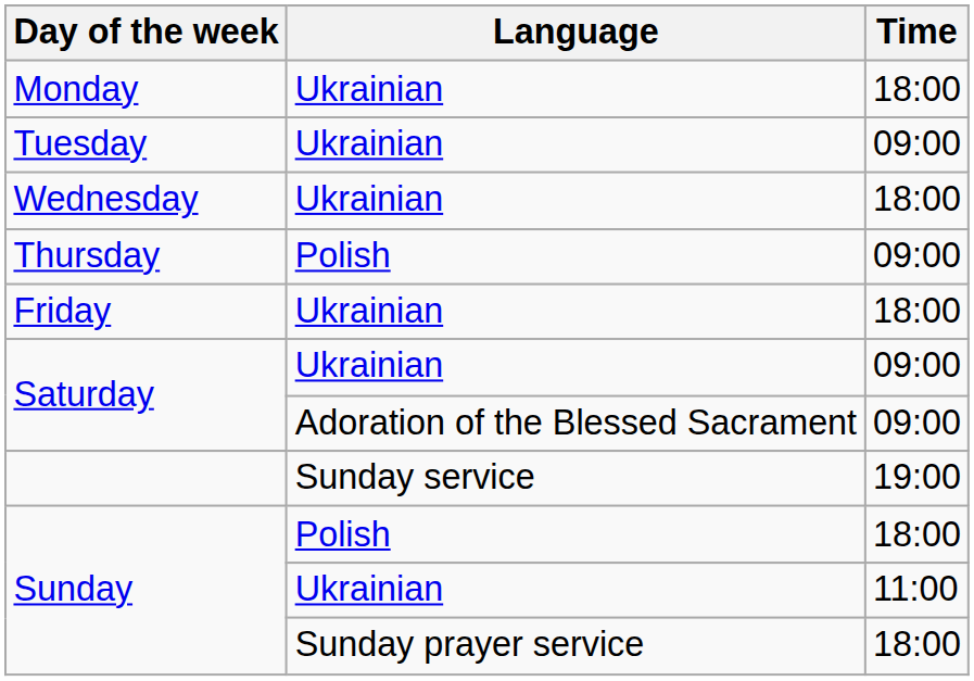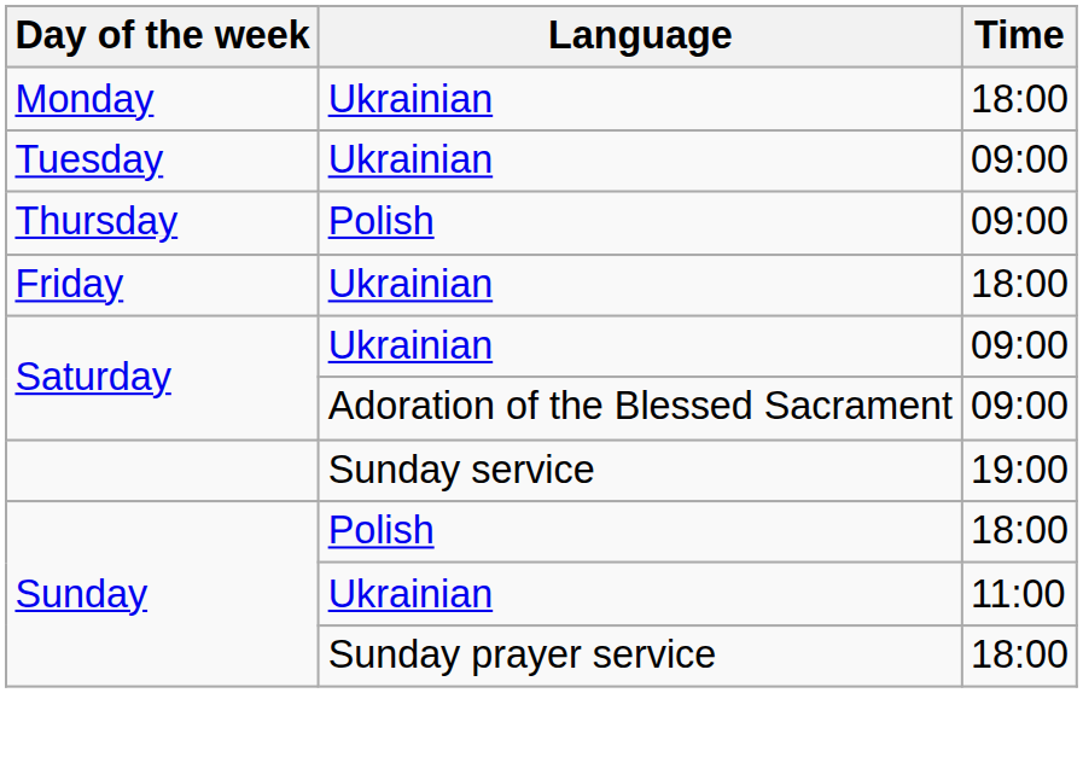- row: Wednesday | Ukrainian | 18:00
